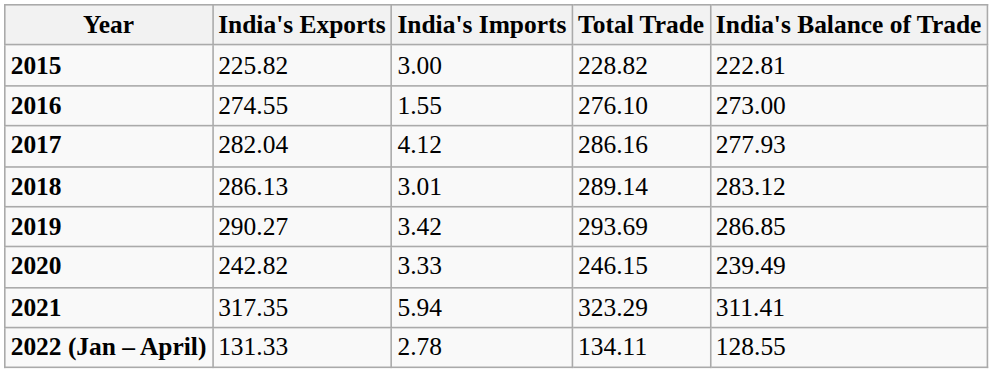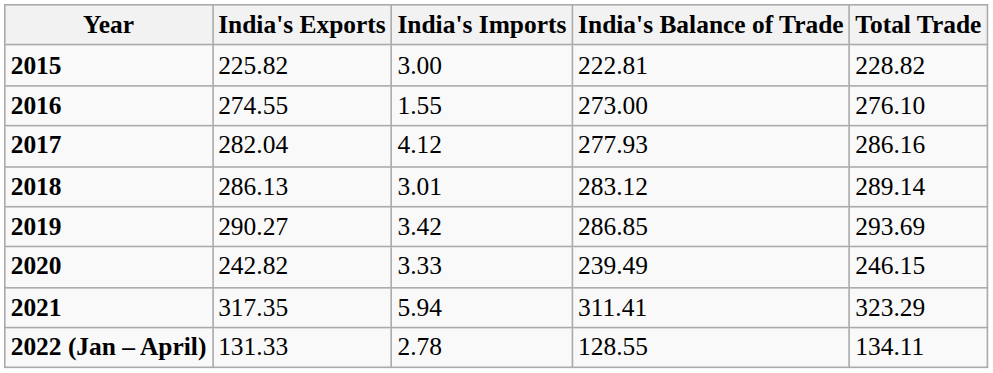columns swapped: Total Trade <-> India's Balance of Trade
